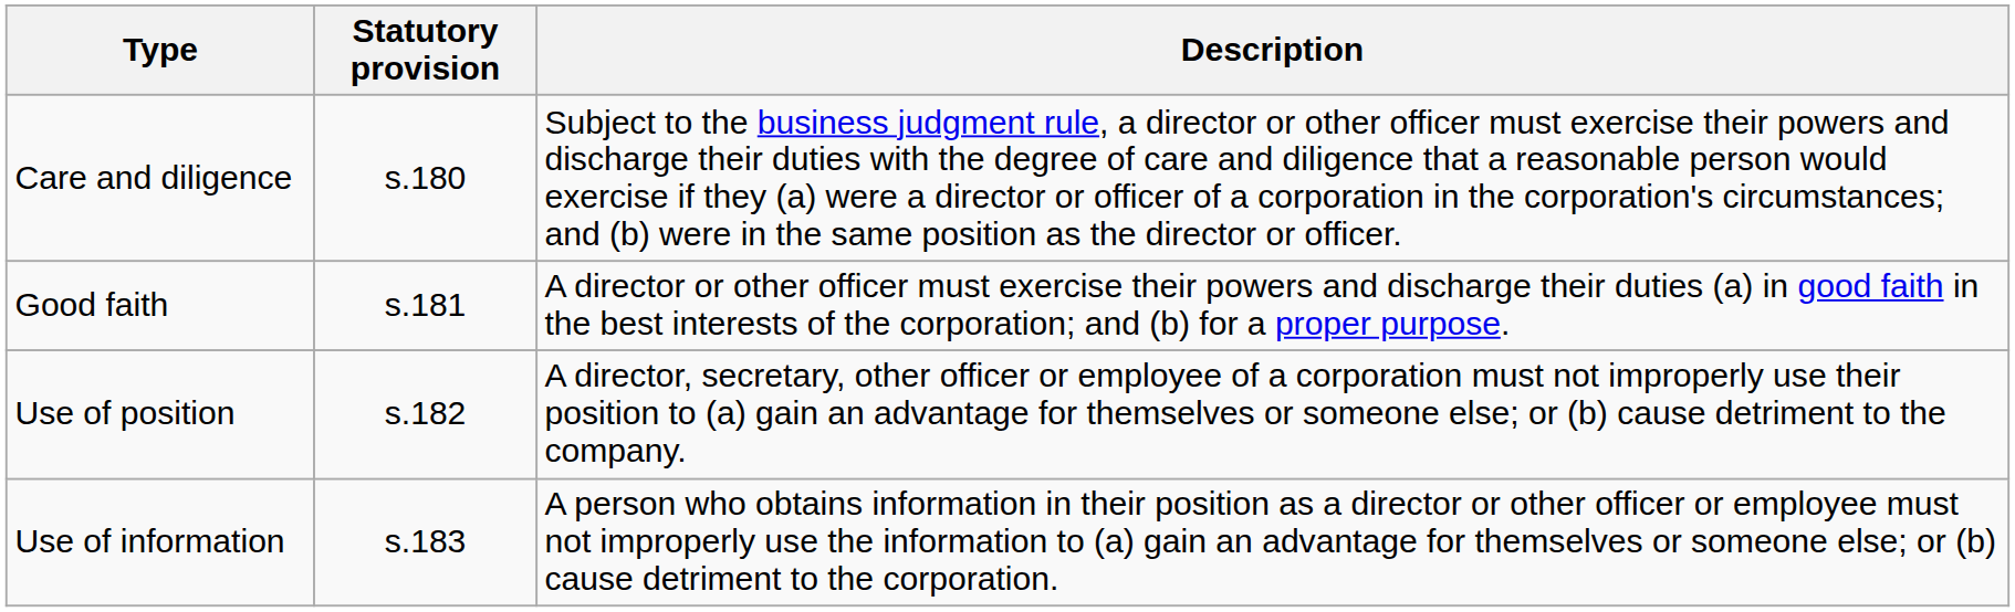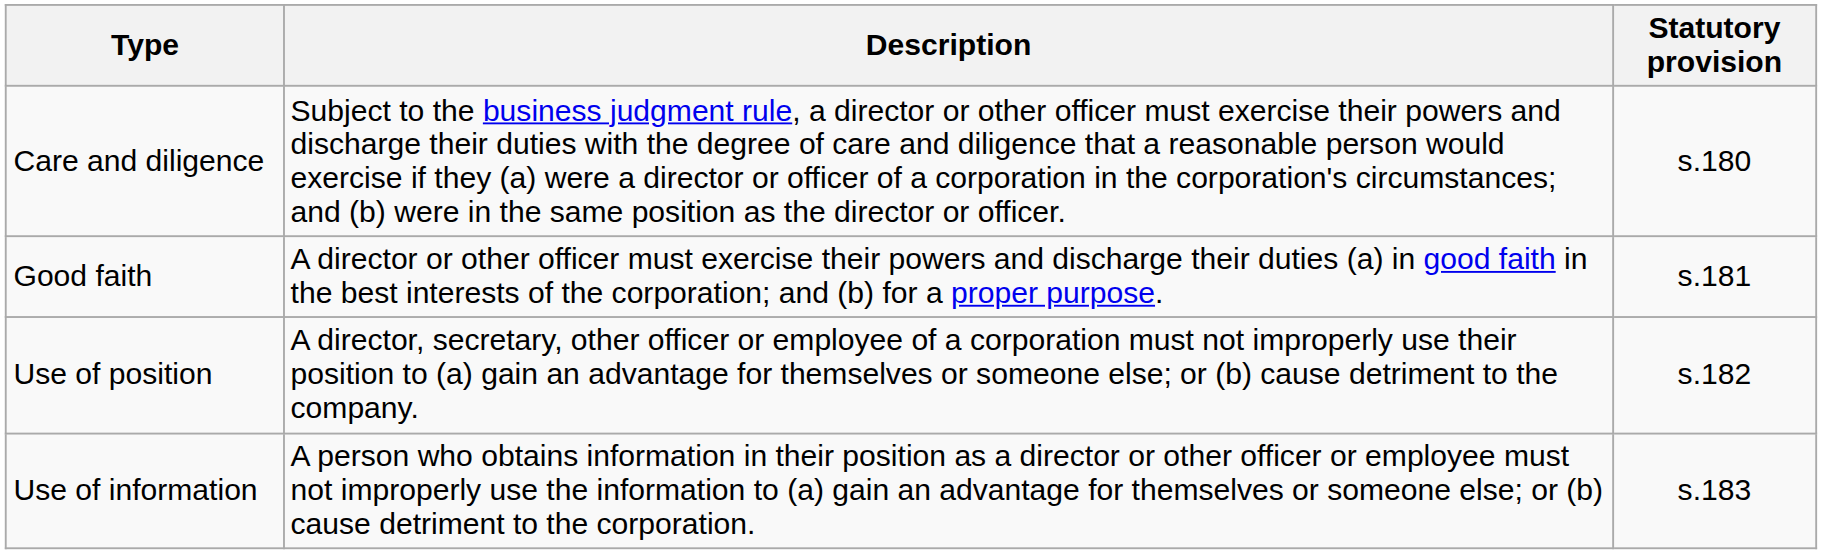columns swapped: Description <-> Statutory provision
